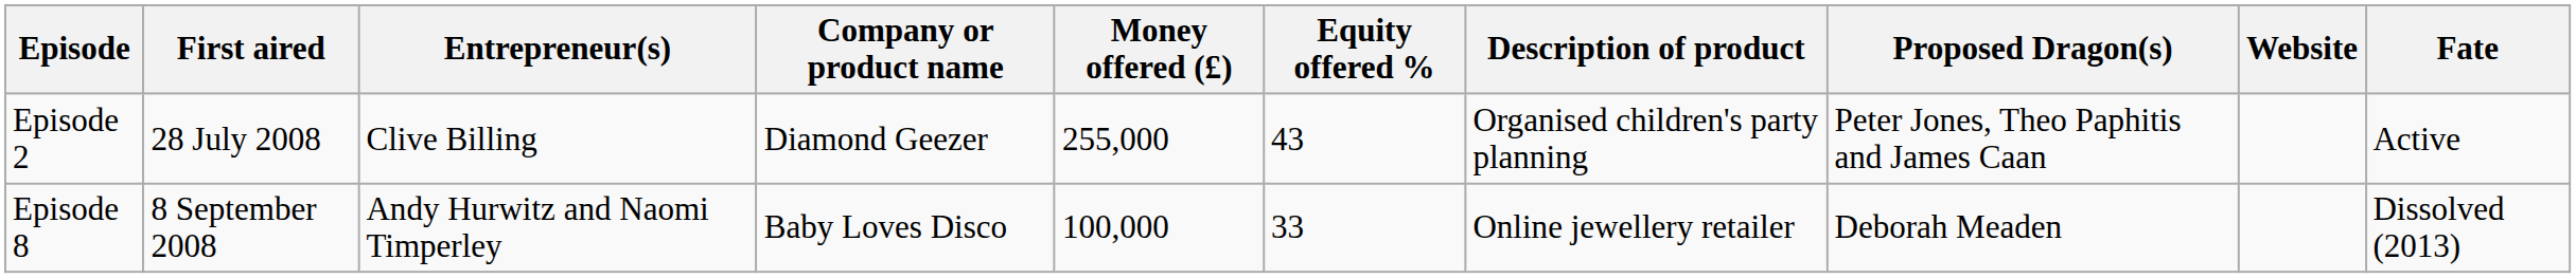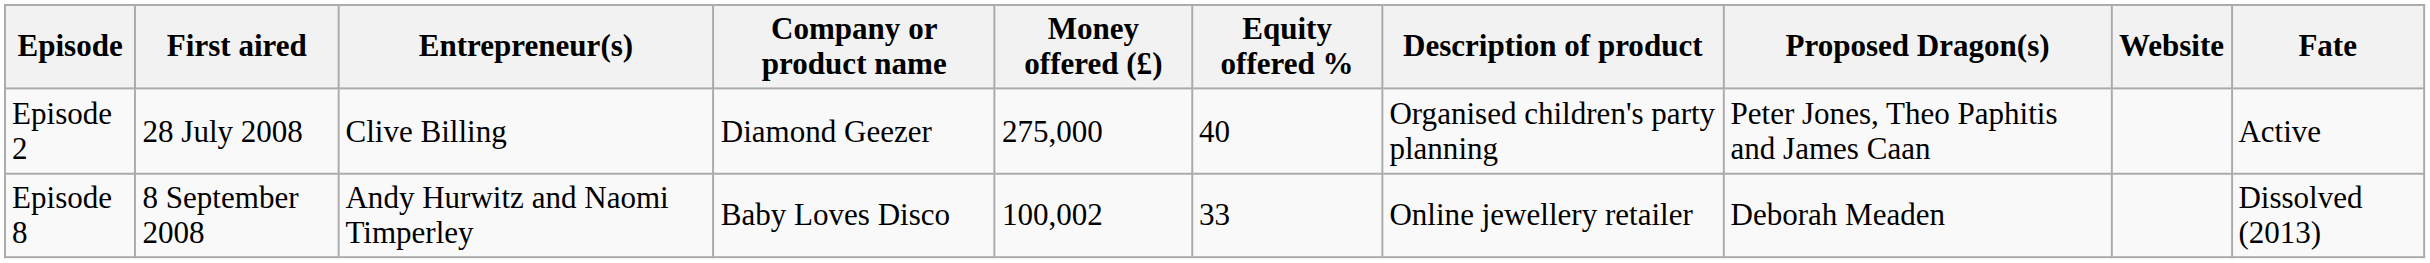Episode 2 | Money offered (£): 255,000 -> 275,000
Episode 2 | Equity offered %: 43 -> 40
Episode 8 | Money offered (£): 100,000 -> 100,002
